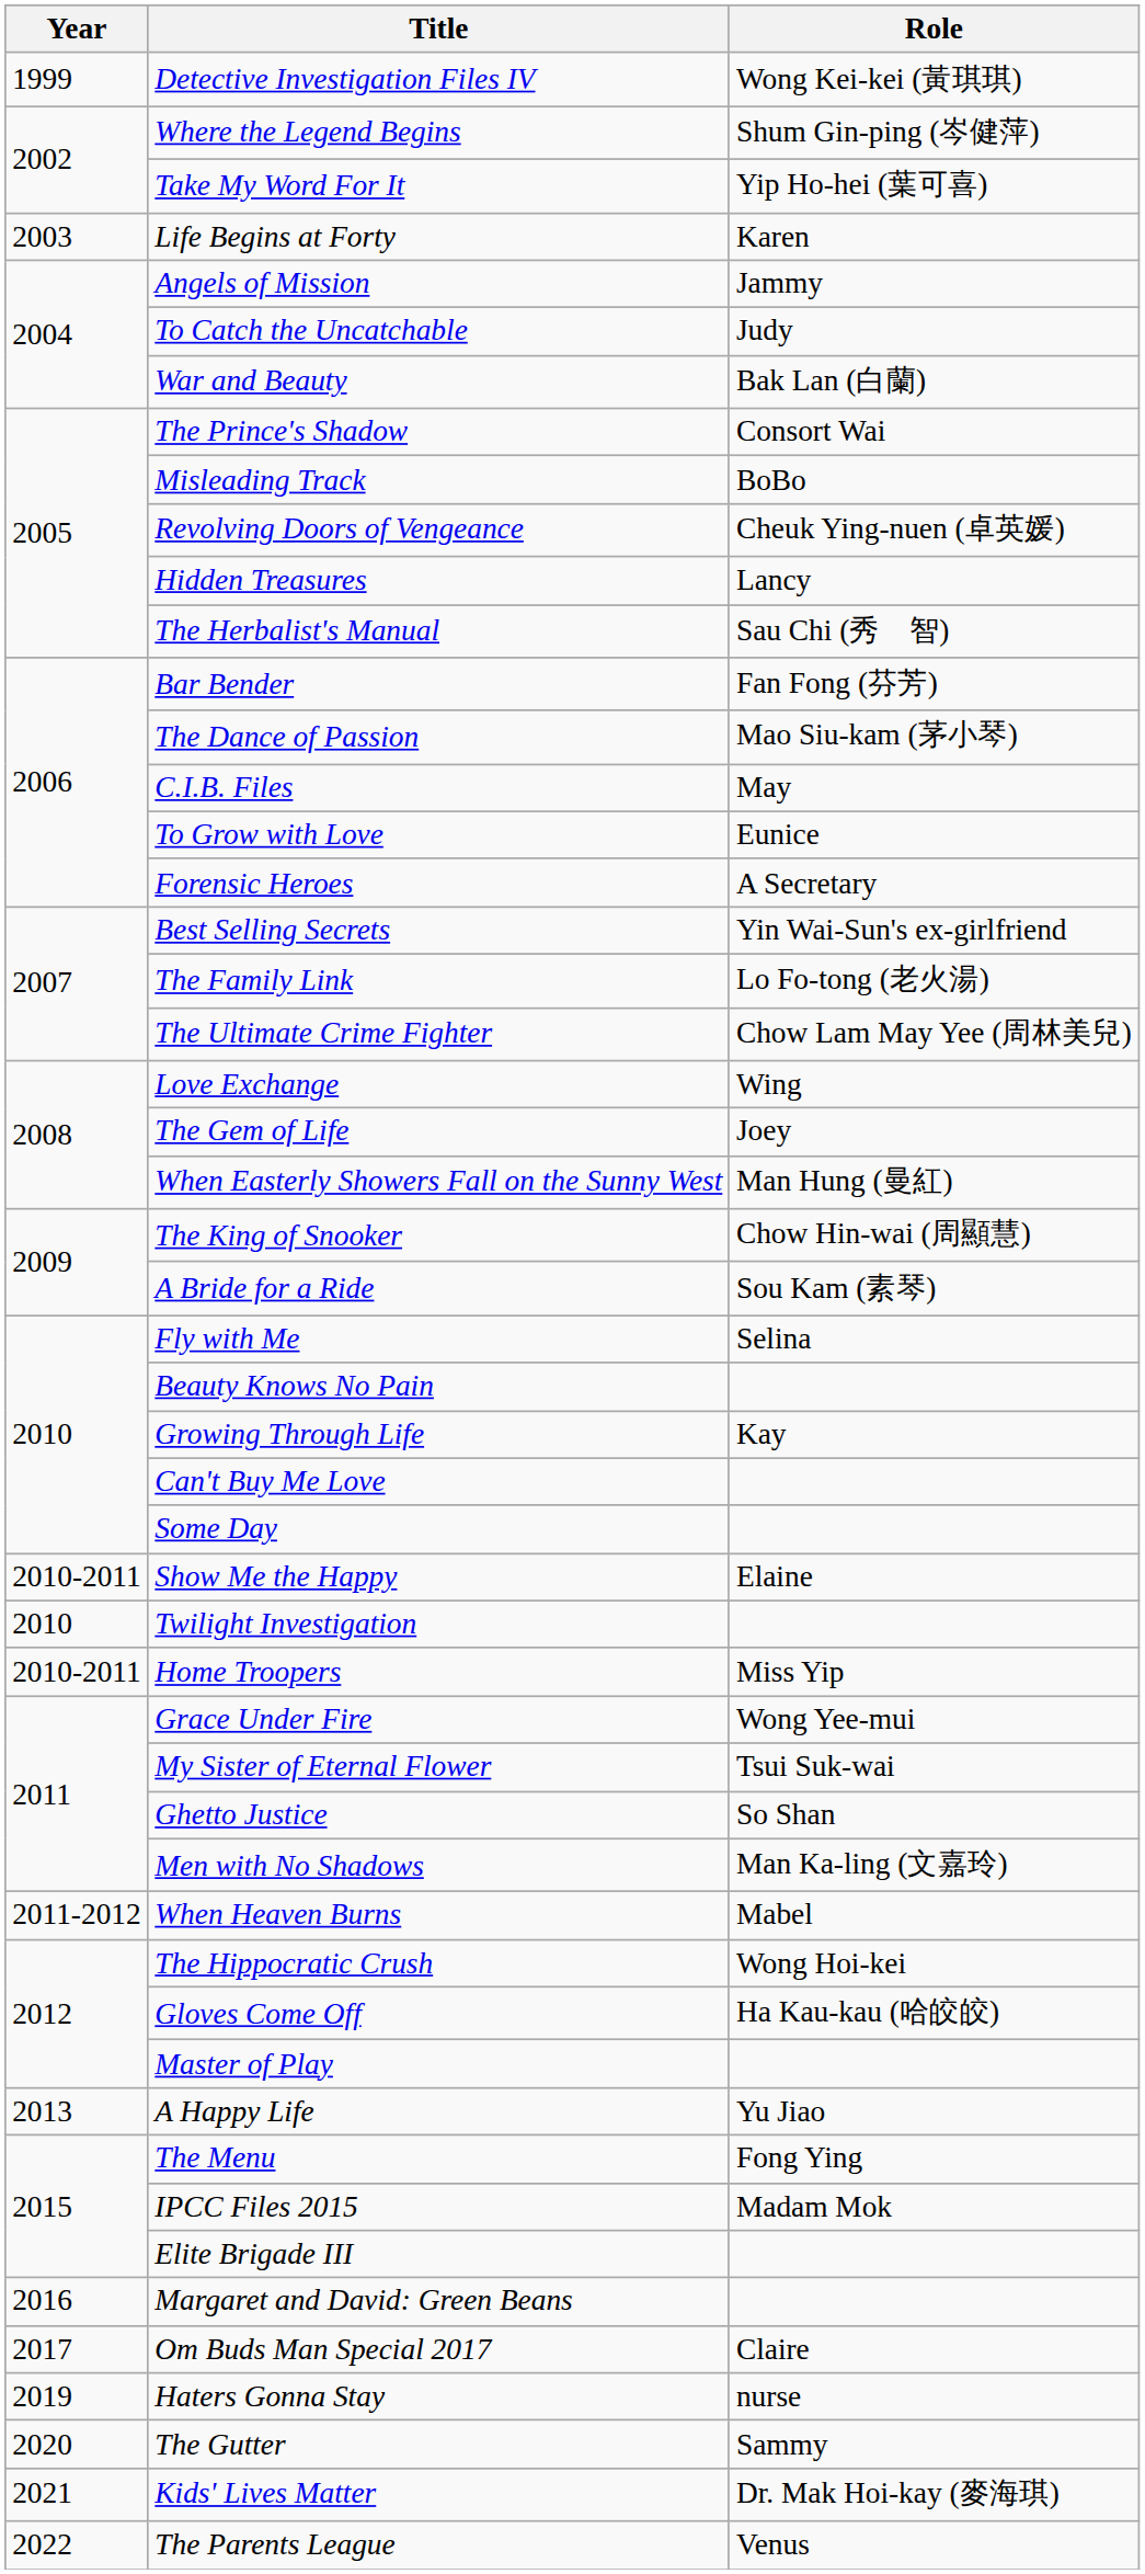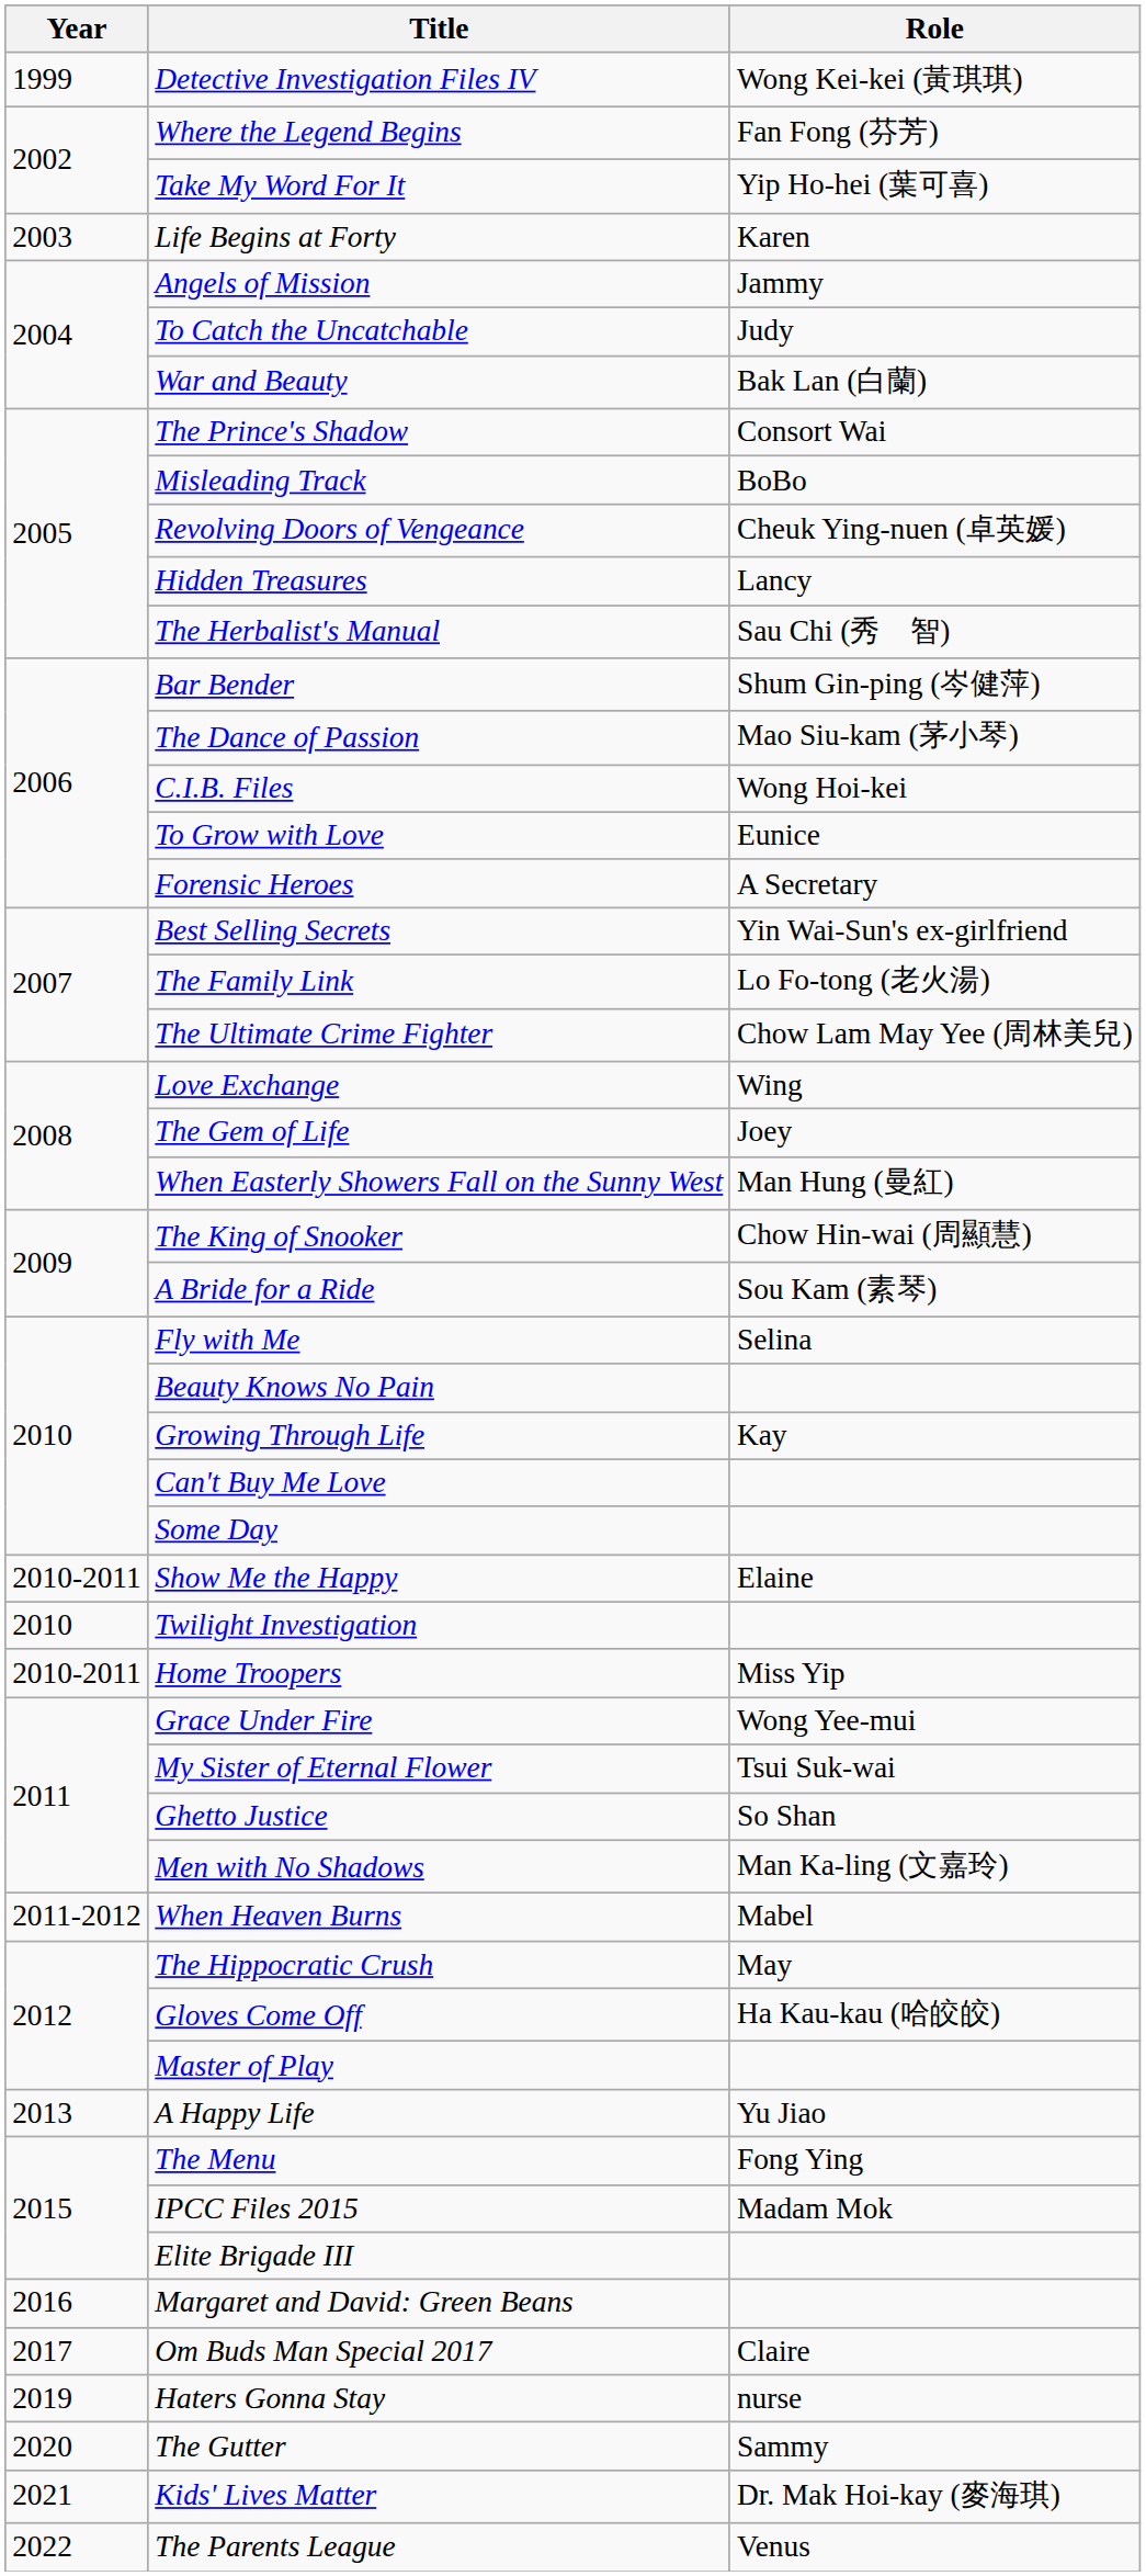Where the Legend Begins | Role: Shum Gin-ping (岑健萍) -> Fan Fong (芬芳)
Bar Bender | Role: Fan Fong (芬芳) -> Shum Gin-ping (岑健萍)
C.I.B. Files | Role: May -> Wong Hoi-kei
The Hippocratic Crush | Role: Wong Hoi-kei -> May
